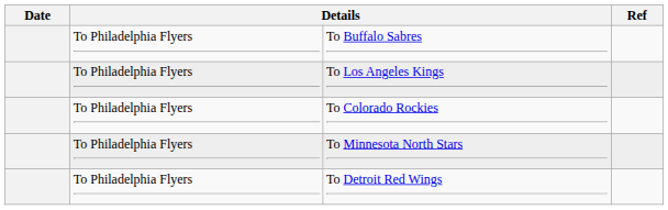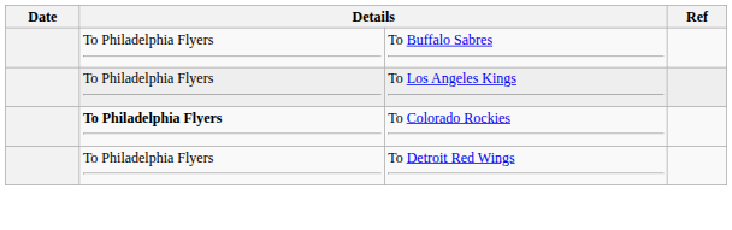To Colorado Rockies | column 2: normal -> bold
- row: To Philadelphia Flyers | To Minnesota North Stars
